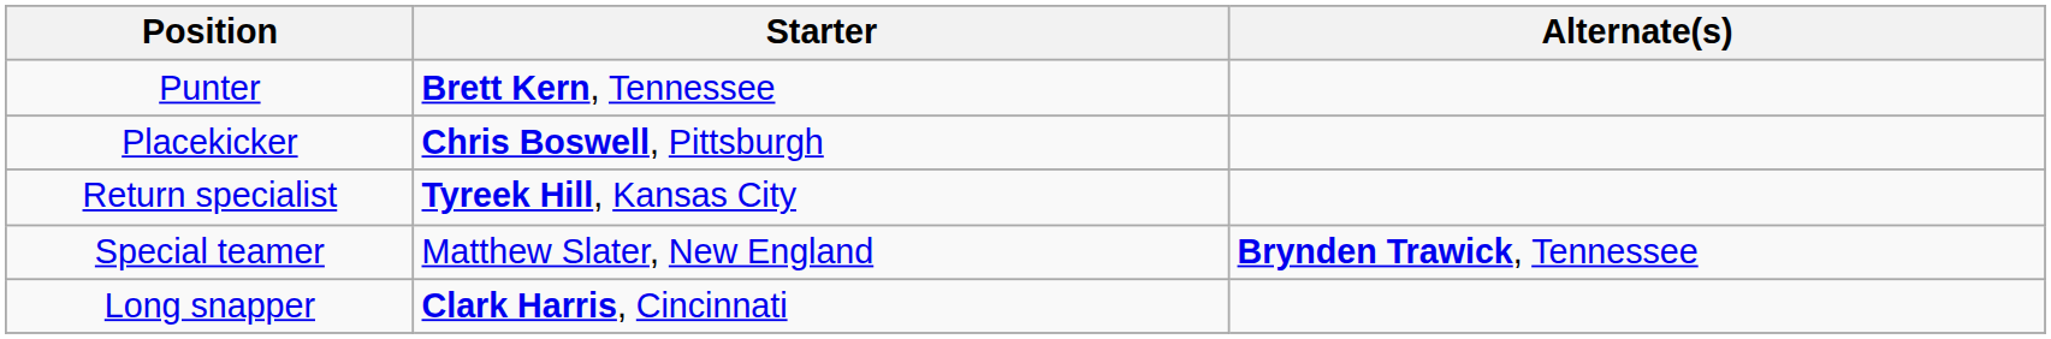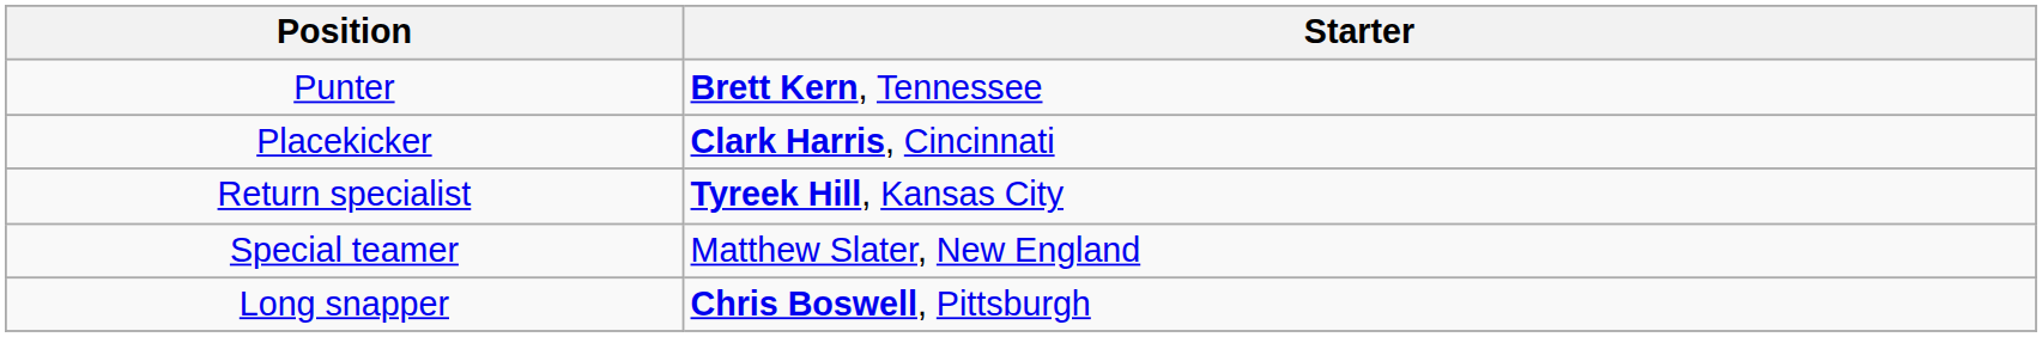- column: Alternate(s) | Brynden Trawick, Tennessee
Placekicker | Starter: Chris Boswell, Pittsburgh -> Clark Harris, Cincinnati
Long snapper | Starter: Clark Harris, Cincinnati -> Chris Boswell, Pittsburgh
